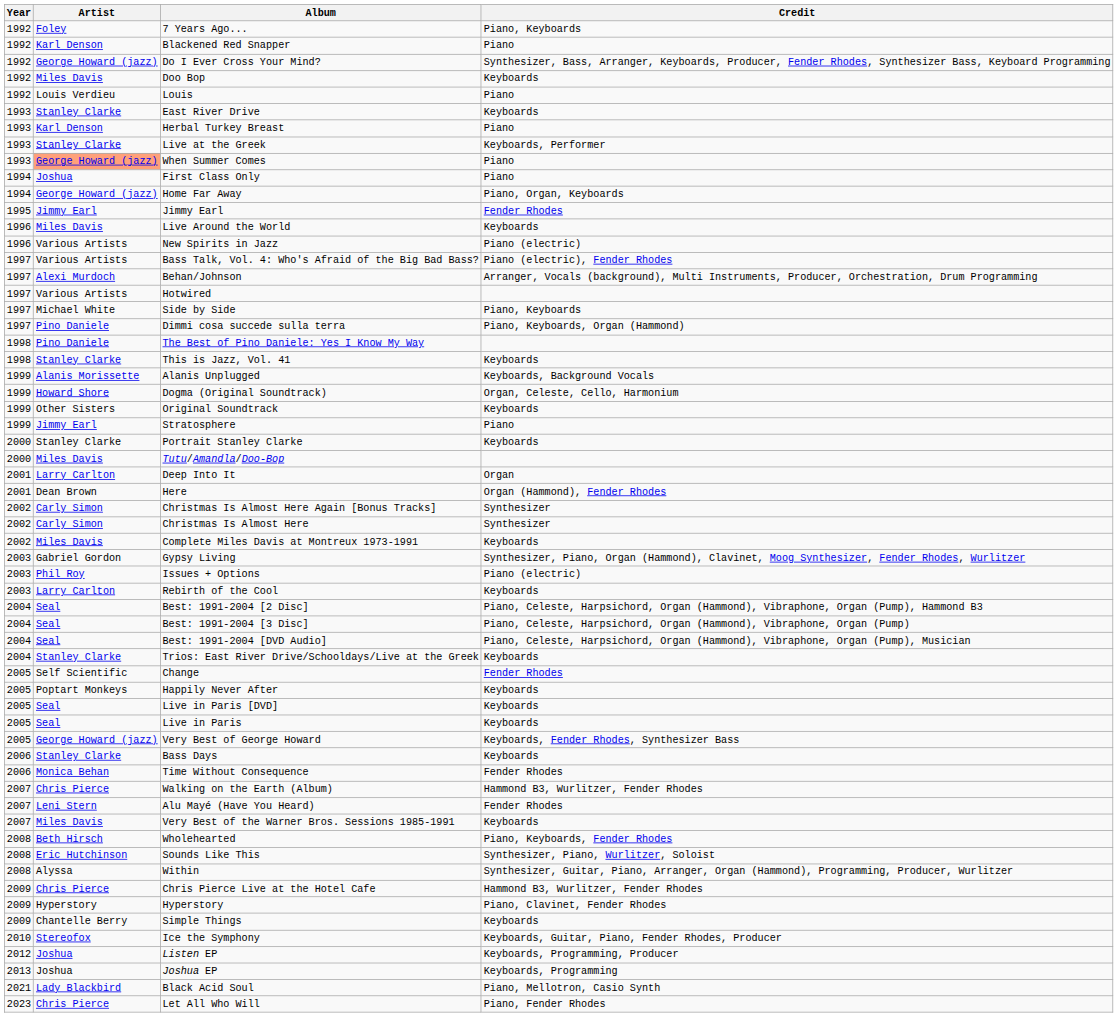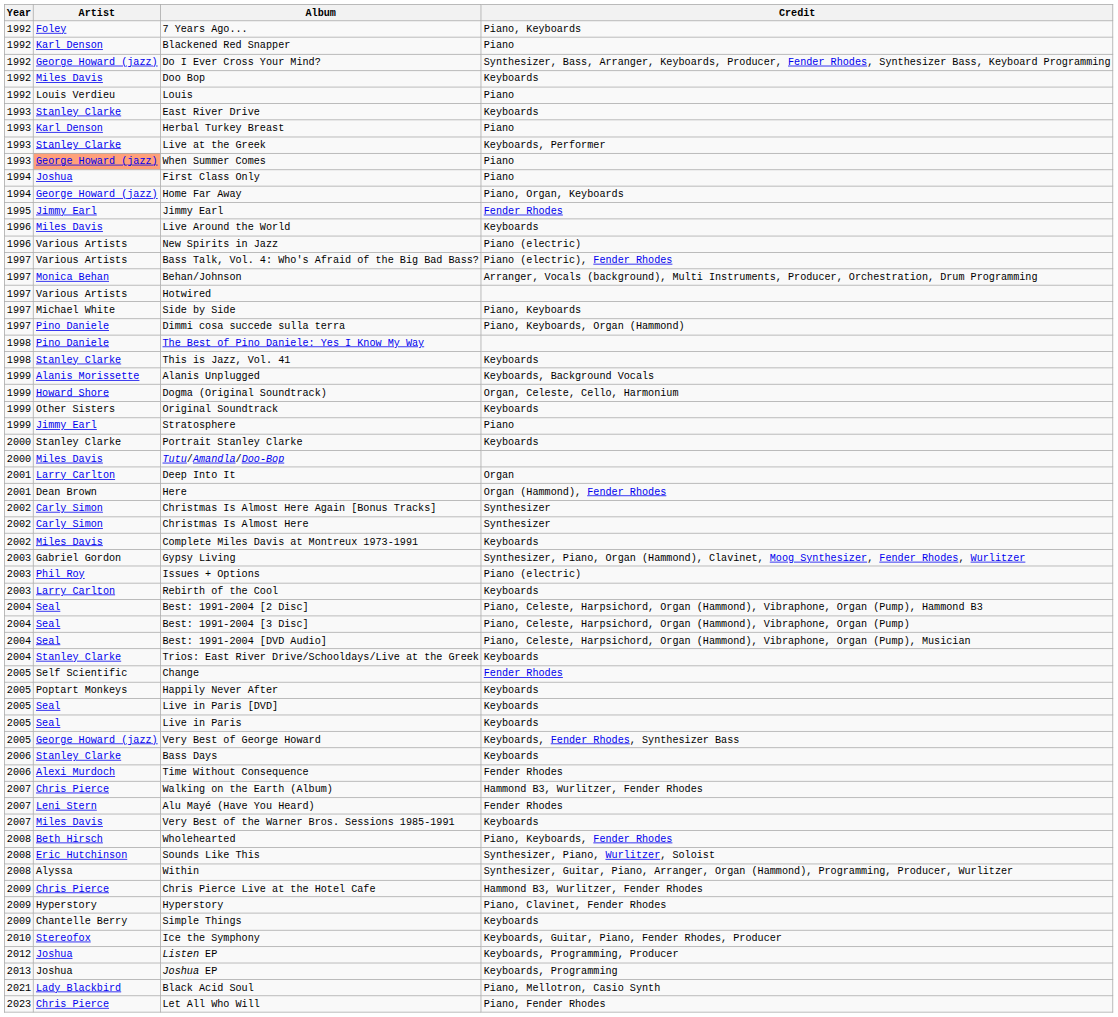Behan/Johnson | Artist: Alexi Murdoch -> Monica Behan
Time Without Consequence | Artist: Monica Behan -> Alexi Murdoch
